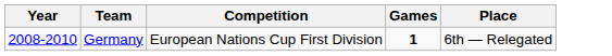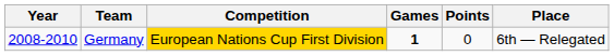+ column: Points | 0
Germany | Competition: no background -> gold background
